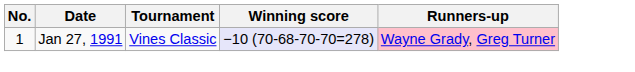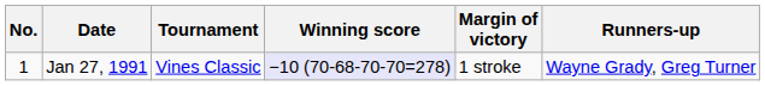+ column: Margin of victory | 1 stroke
Jan 27, 1991 | Runners-up: pink background -> no background
